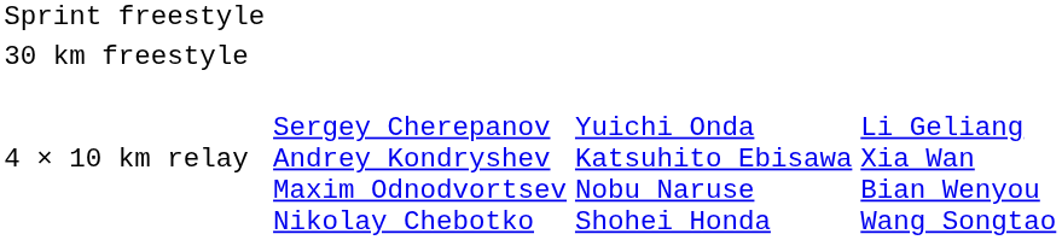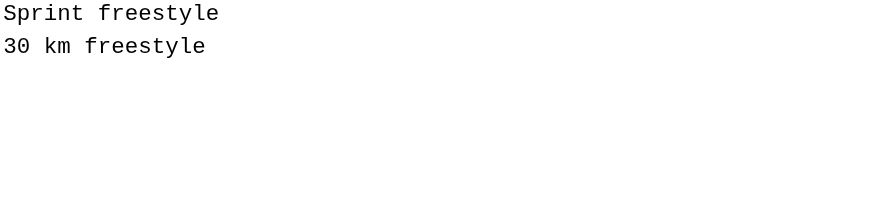- row: 4 × 10 km relay | Sergey Cherepanov Andrey Kondryshev Maxim Odnodvortsev Nikolay Chebotko | Yuichi Onda Katsuhito Ebisawa Nobu Naruse Shohei Honda | Li Geliang Xia Wan Bian Wenyou Wang Songtao
